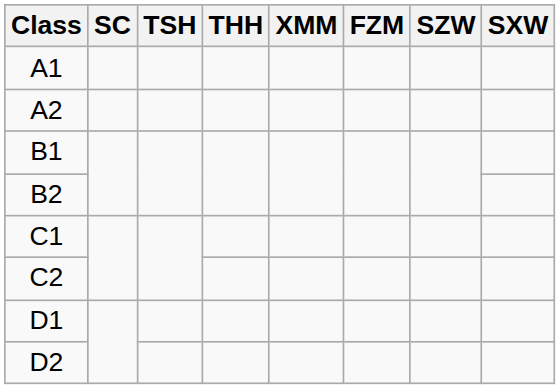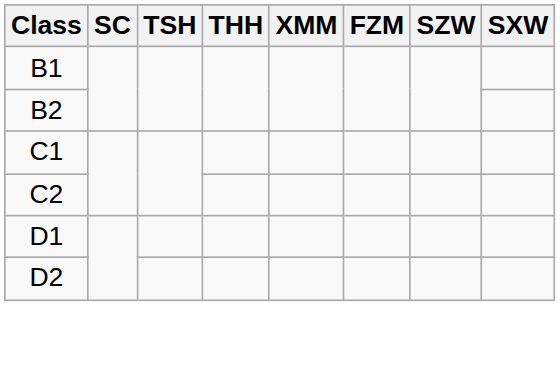- row: A1
- row: A2
